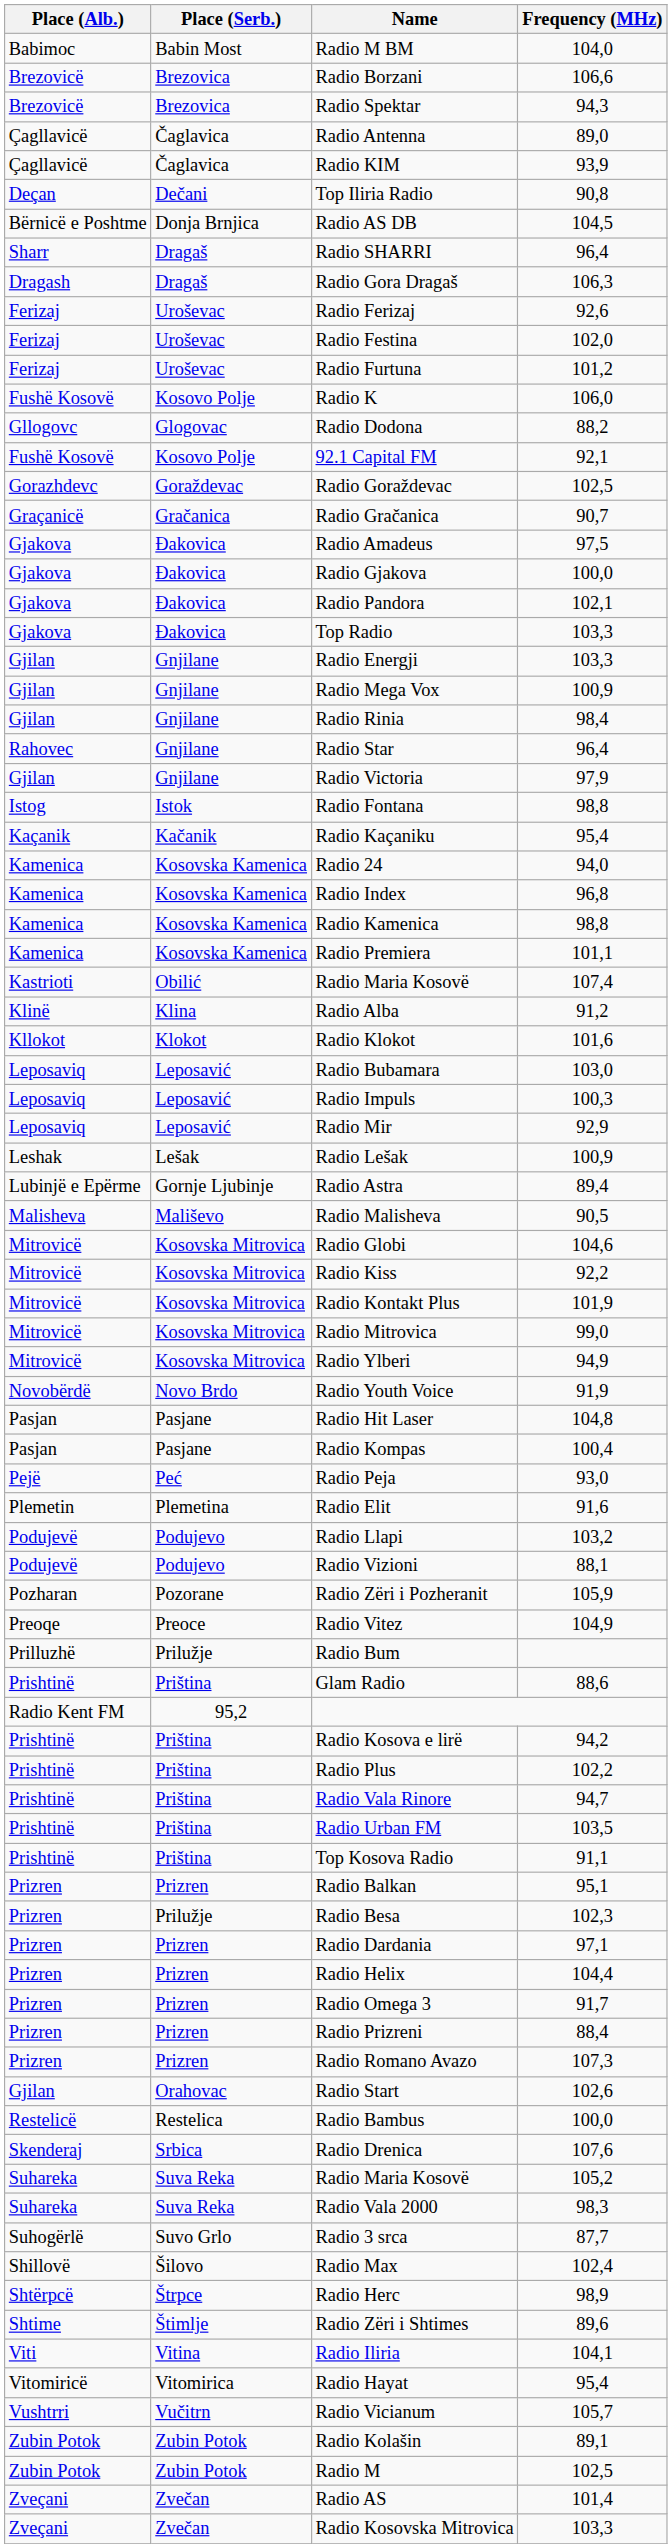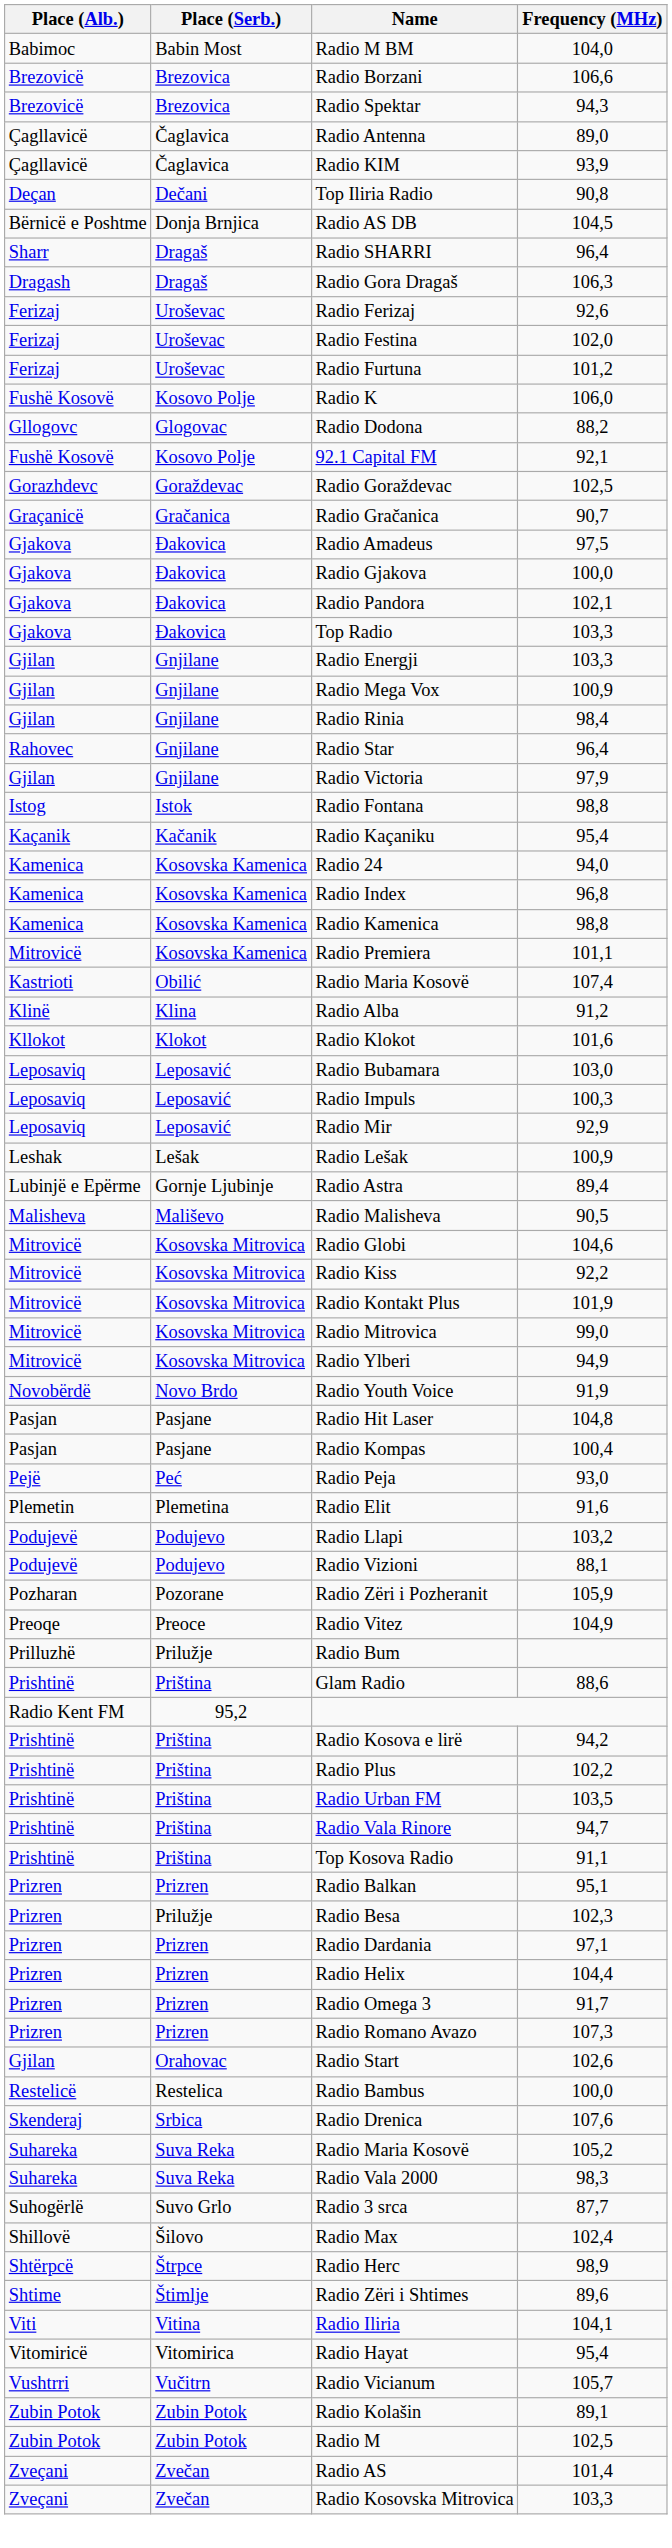Radio Premiera | Place (Alb.): Kamenica -> Mitrovicë
rows swapped: Radio Urban FM <-> Radio Vala Rinore
- row: Prizren | Prizren | Radio Prizreni | 88,4
